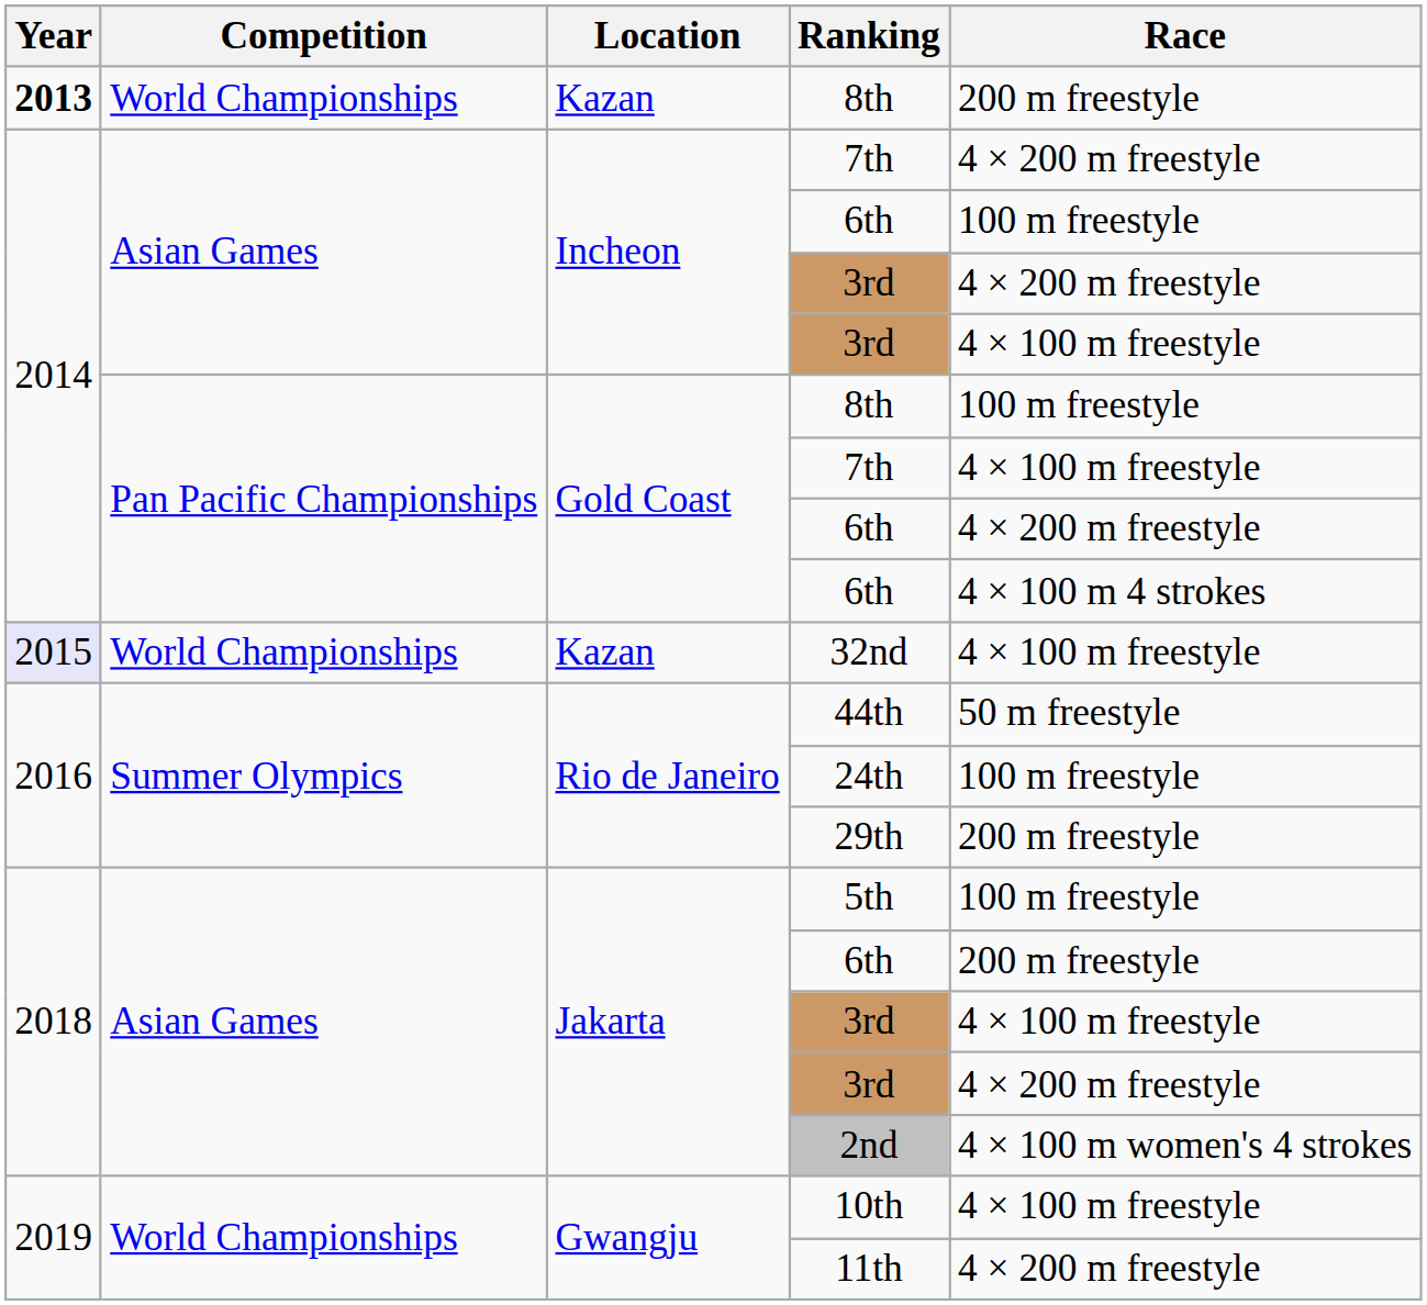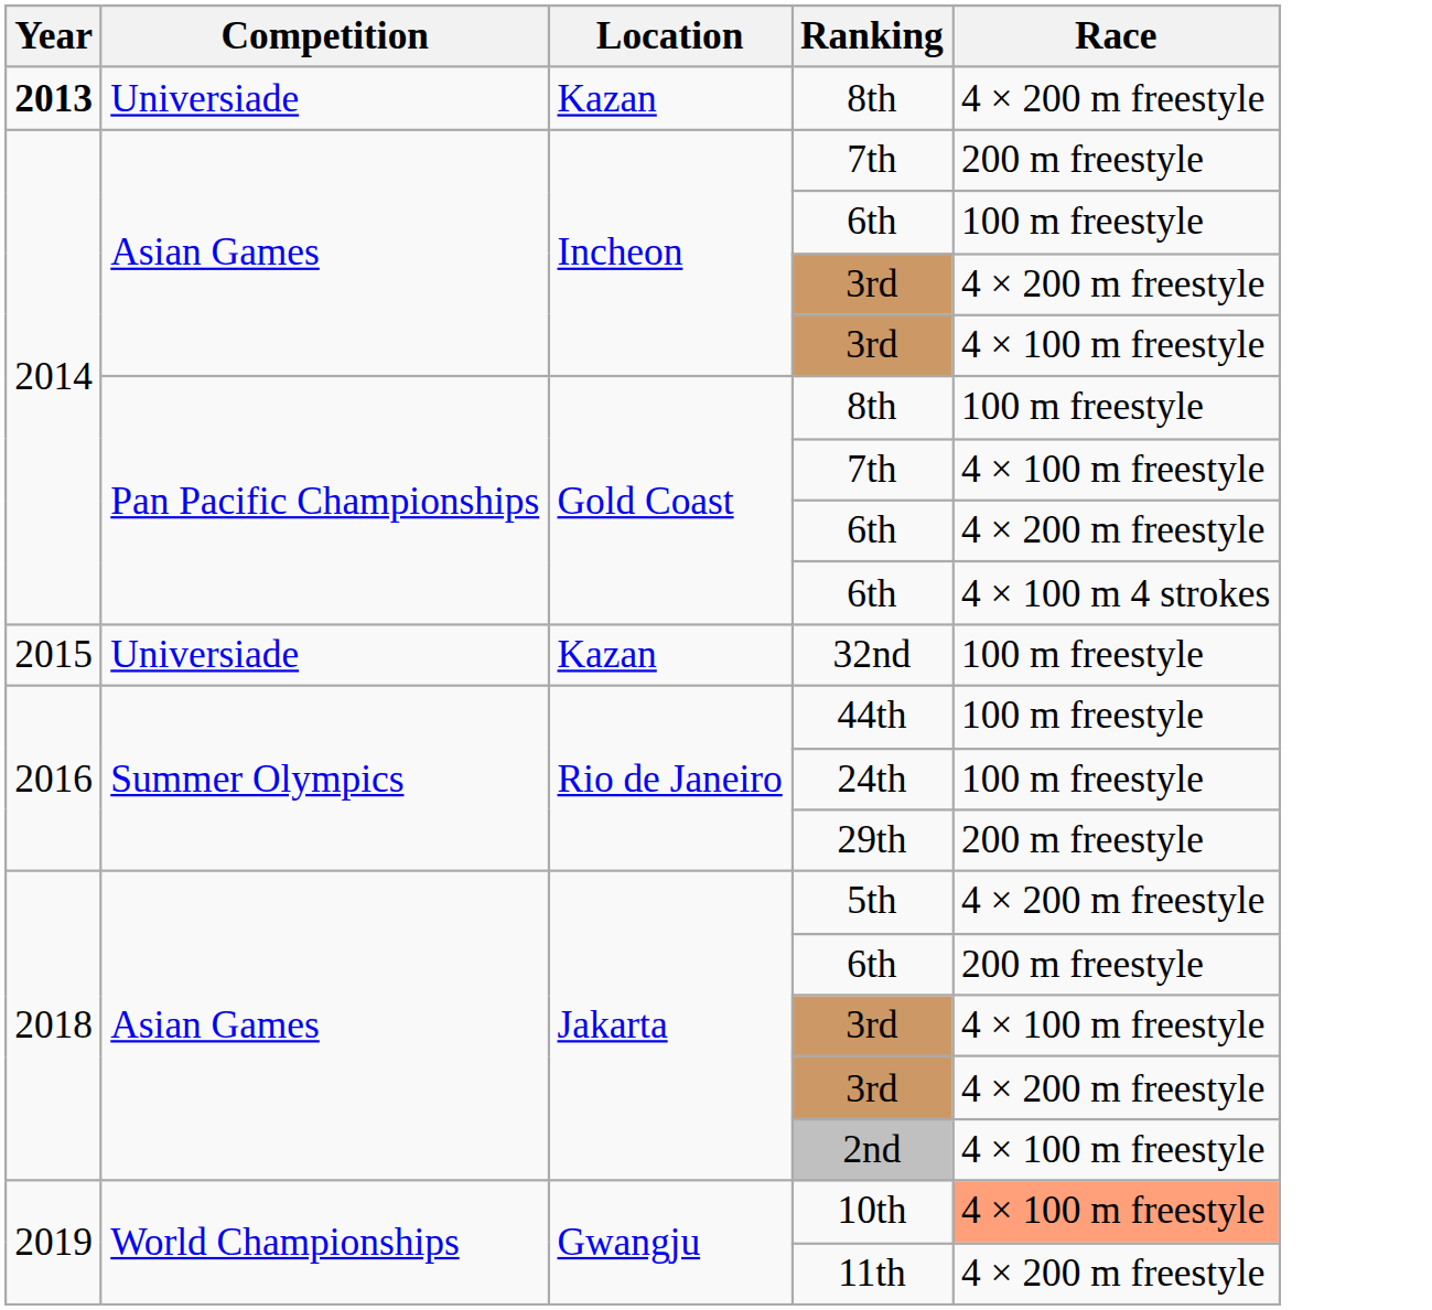Kazan / 8th | Competition: World Championships -> Universiade
Kazan / 8th | Race: 200 m freestyle -> 4 × 200 m freestyle
Incheon / 7th | Race: 4 × 200 m freestyle -> 200 m freestyle
32nd | Year: lavender background -> no background
32nd | Competition: World Championships -> Universiade
32nd | Race: 4 × 100 m freestyle -> 100 m freestyle
44th | Race: 50 m freestyle -> 100 m freestyle
5th | Race: 100 m freestyle -> 4 × 200 m freestyle
2nd | Race: 4 × 100 m women's 4 strokes -> 4 × 100 m freestyle
10th | Race: no background -> lightsalmon background
